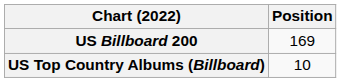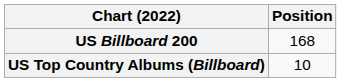US Billboard 200 | Position: 169 -> 168
